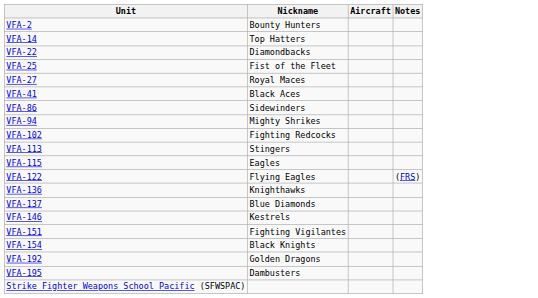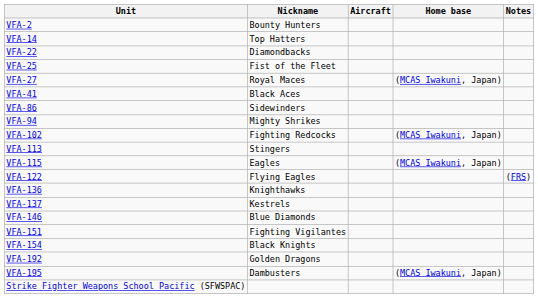+ column: Home base | (MCAS Iwakuni, Japan) | (MCAS Iwakuni, Japan) | (MCAS Iwakuni, Japan) | (MCAS Iwakuni, Japan)
VFA-137 | Nickname: Blue Diamonds -> Kestrels
VFA-146 | Nickname: Kestrels -> Blue Diamonds
